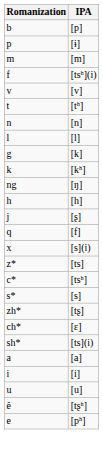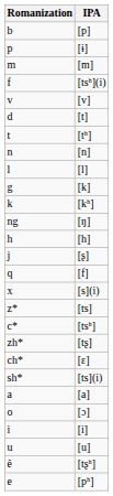+ row: d | [t]
- row: s* | [s]
+ row: o | [ɔ]
